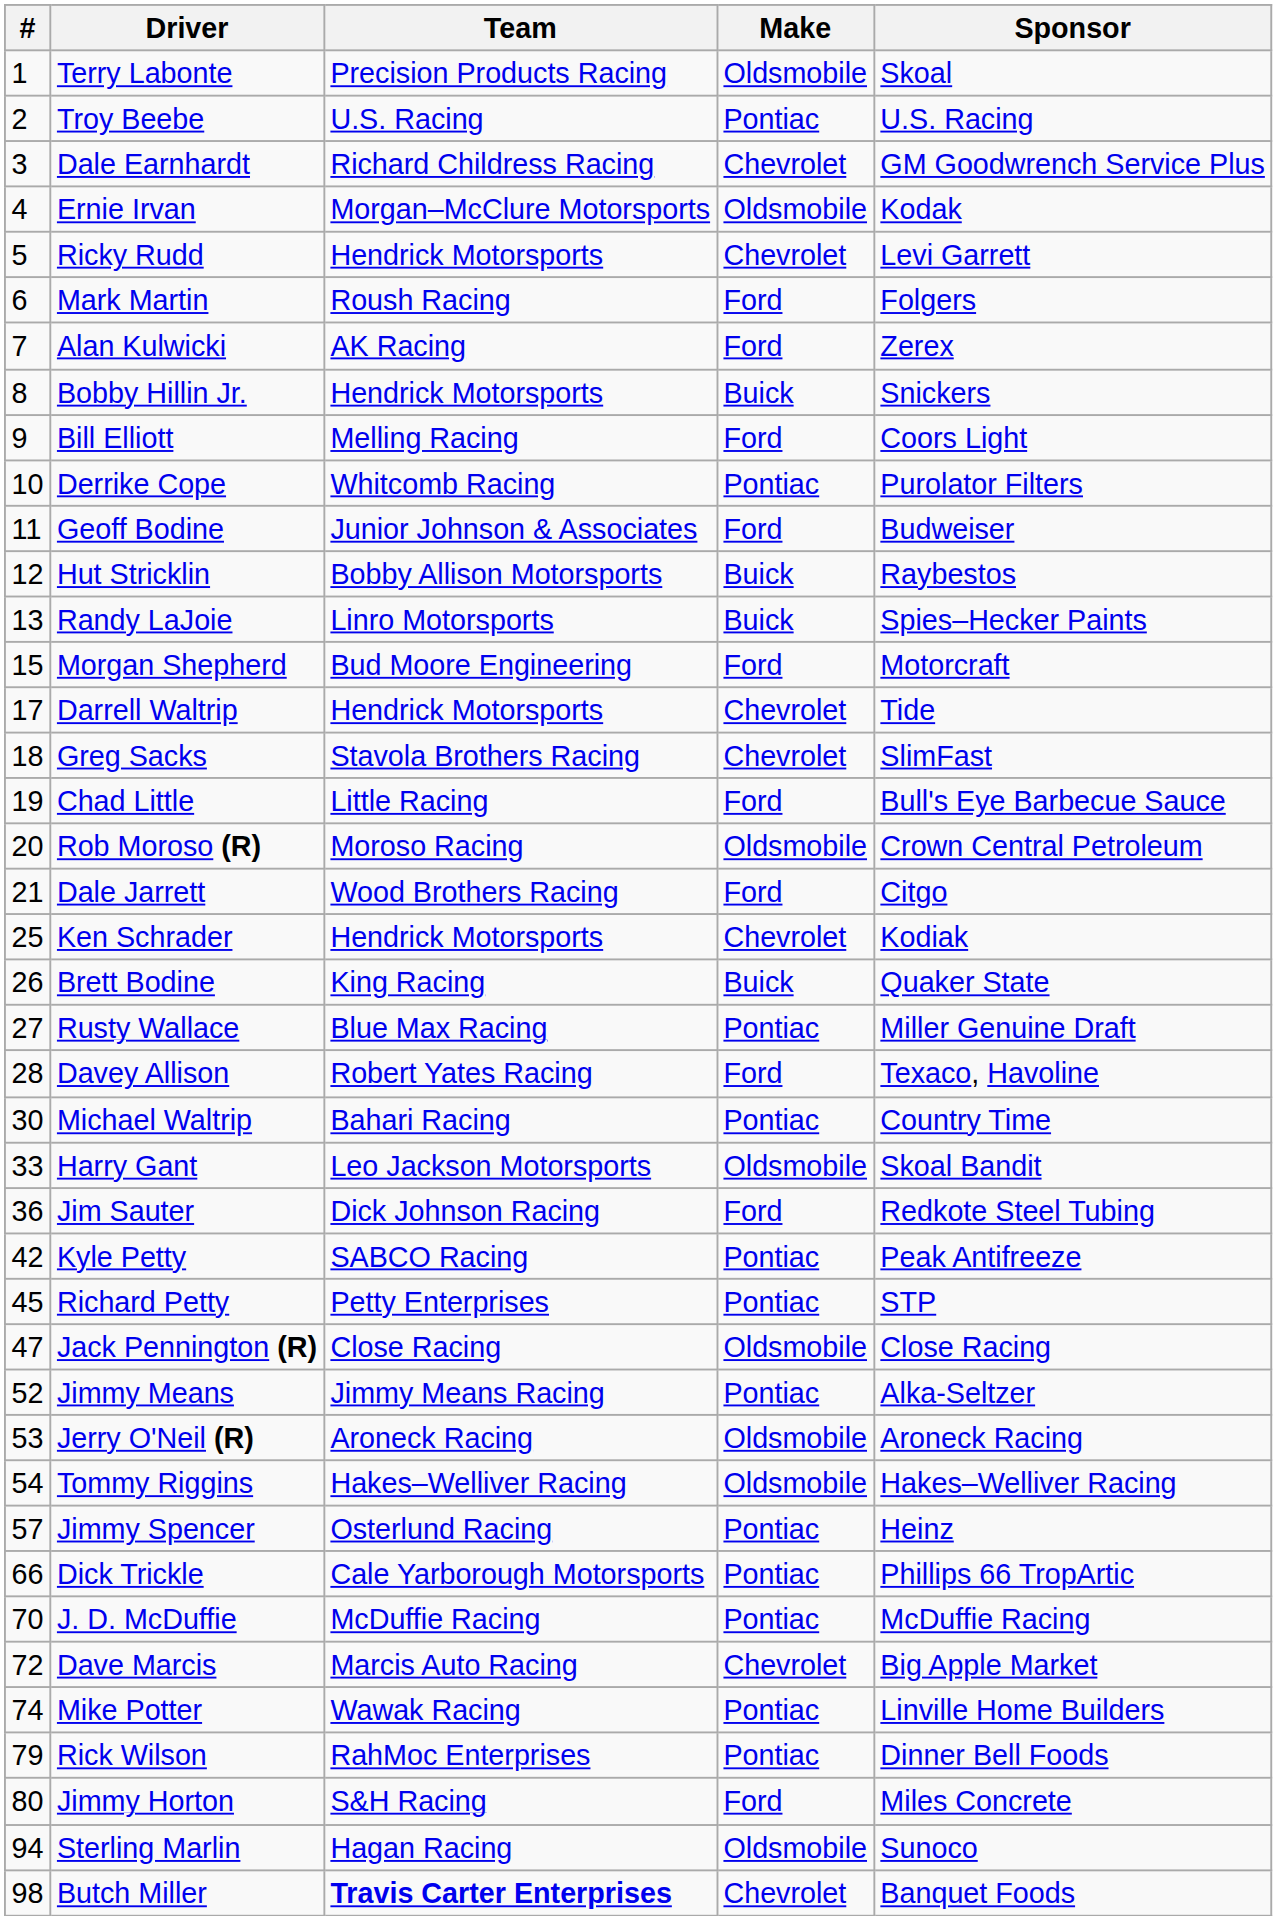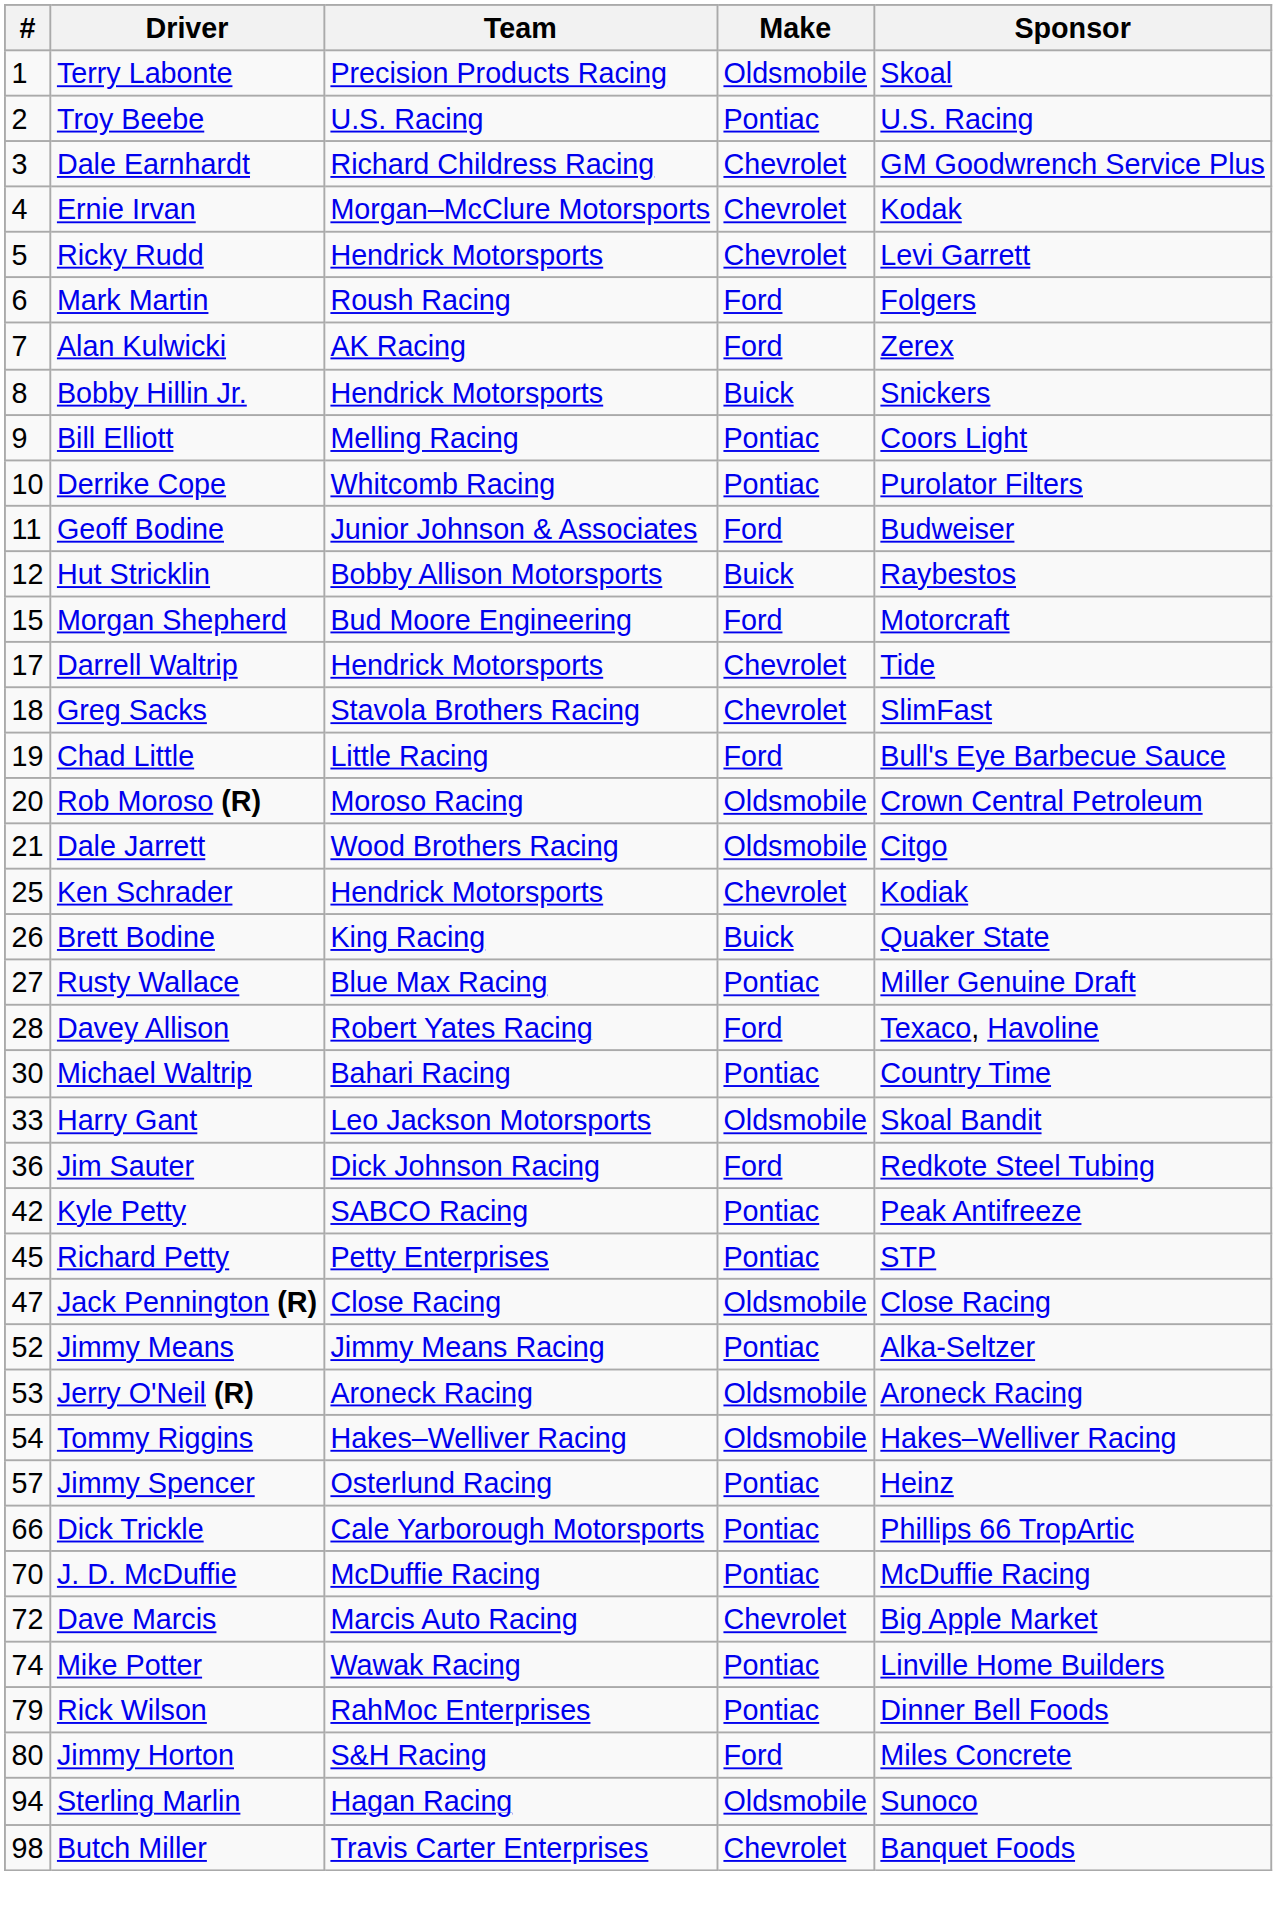Ernie Irvan | Make: Oldsmobile -> Chevrolet
Bill Elliott | Make: Ford -> Pontiac
- row: 13 | Randy LaJoie | Linro Motorsports | Buick | Spies–Hecker Paints
Dale Jarrett | Make: Ford -> Oldsmobile
Butch Miller | Team: bold -> normal
